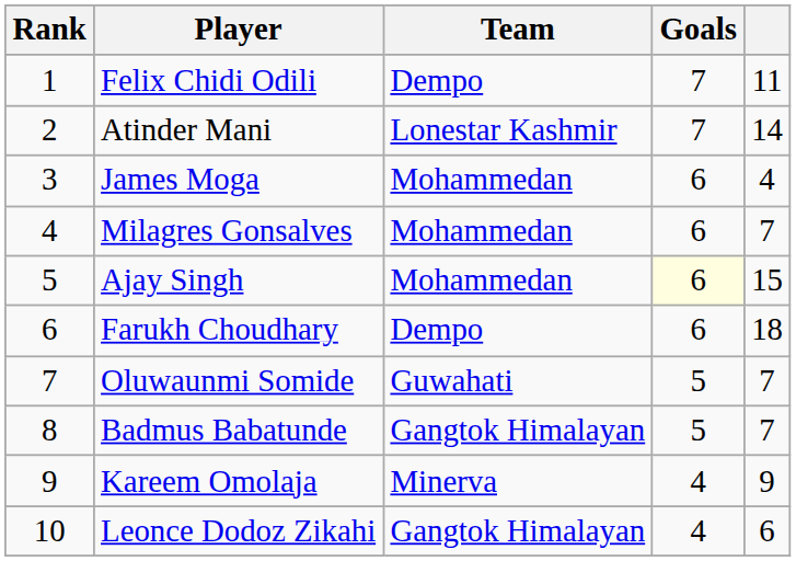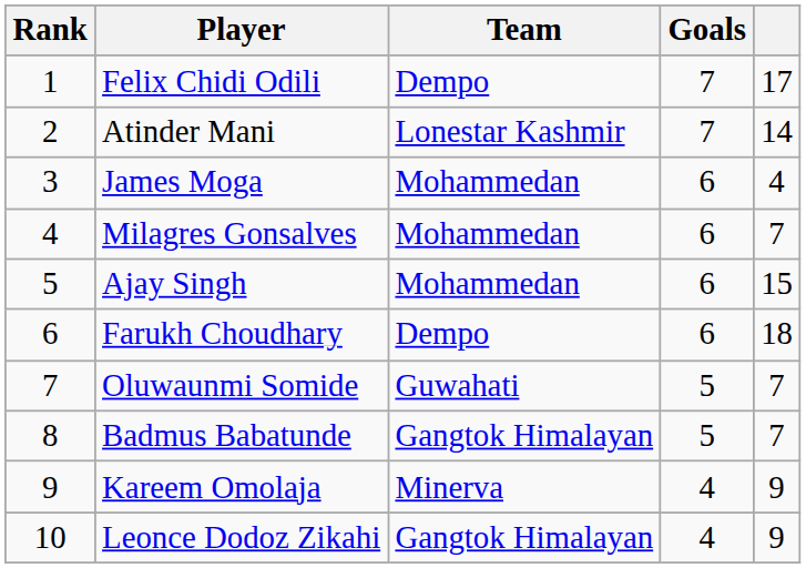Felix Chidi Odili | column 5: 11 -> 17
Ajay Singh | Goals: lightyellow background -> no background
Leonce Dodoz Zikahi | column 5: 6 -> 9
